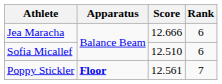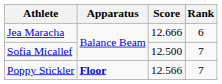Sofia Micallef | Score: 12.510 -> 12.500
Sofia Micallef | Rank: 6 -> 7
Poppy Stickler | Score: 12.561 -> 12.566
